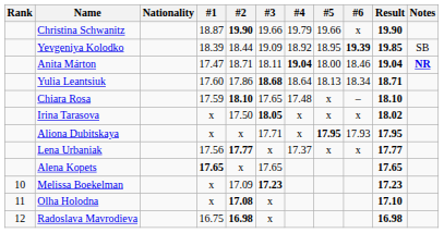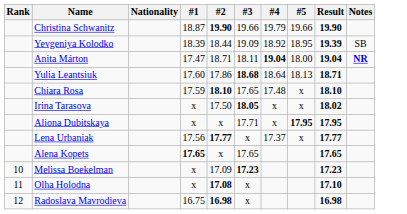- column: #6 | x | 19.39 | 18.46 | 18.34 | – | x | 17.93 | x
Yevgeniya Kolodko | Result: 19.85 -> 19.39
